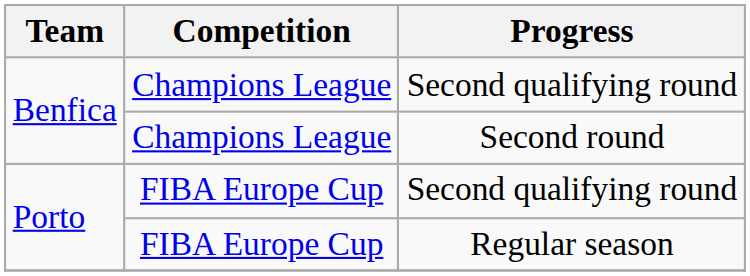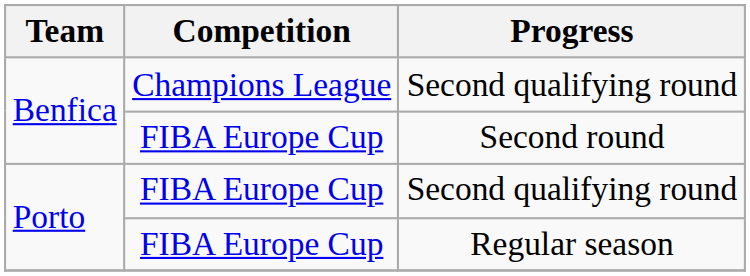Second round | Competition: Champions League -> FIBA Europe Cup
